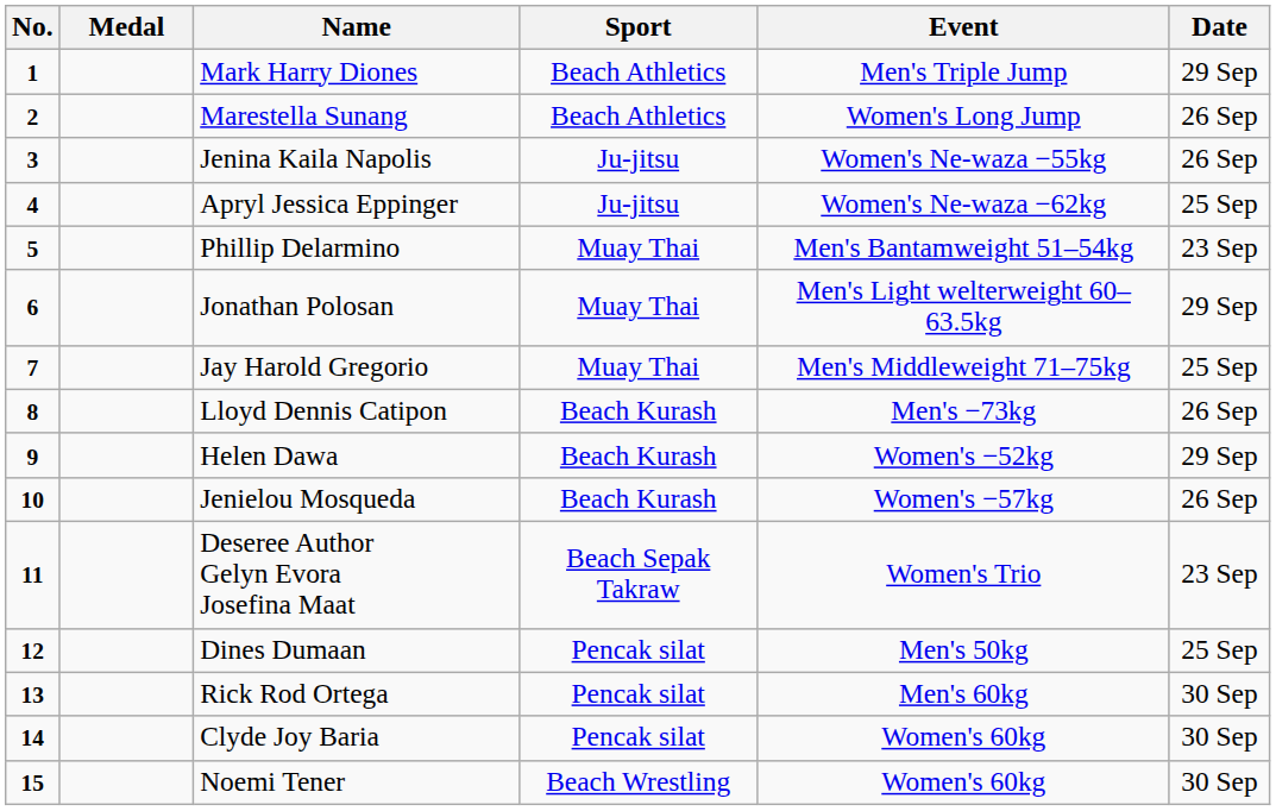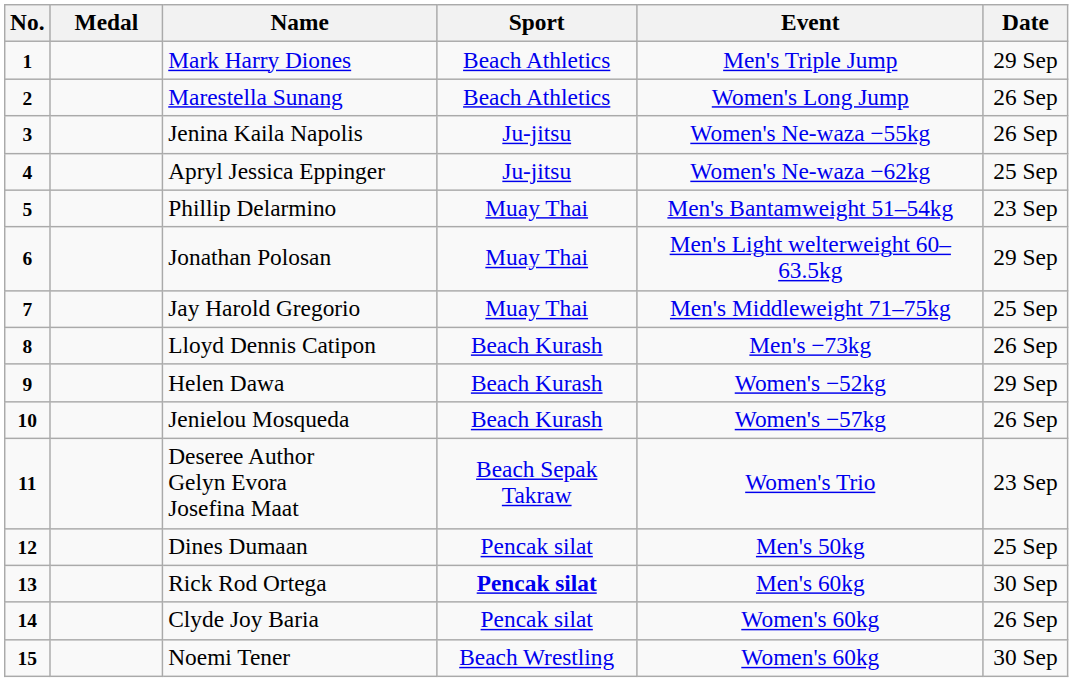Rick Rod Ortega | Sport: normal -> bold
Clyde Joy Baria | Date: 30 Sep -> 26 Sep
